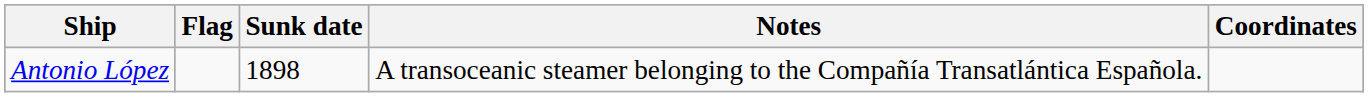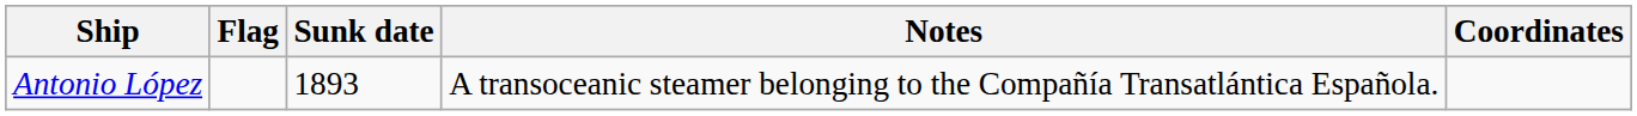Antonio López | Sunk date: 1898 -> 1893
